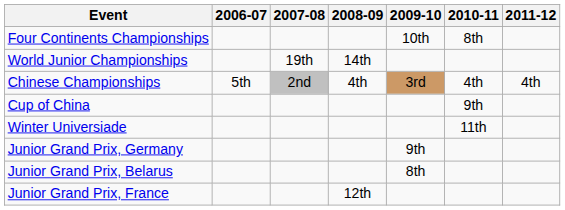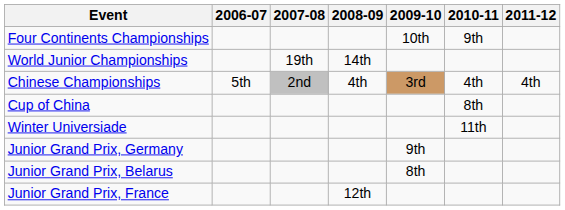Four Continents Championships | 2010-11: 8th -> 9th
Cup of China | 2010-11: 9th -> 8th
